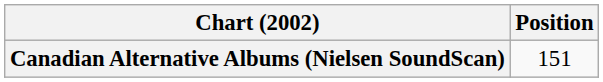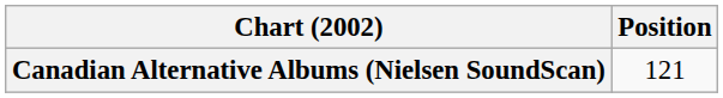Canadian Alternative Albums (Nielsen SoundScan) | Position: 151 -> 121
